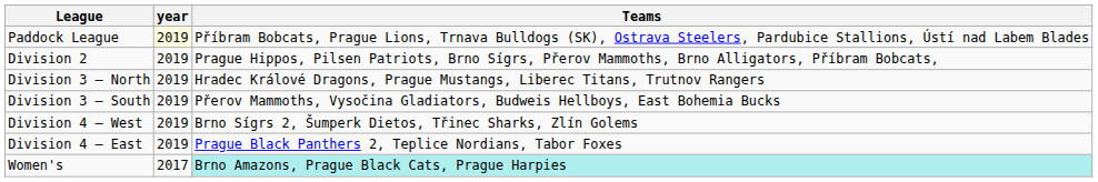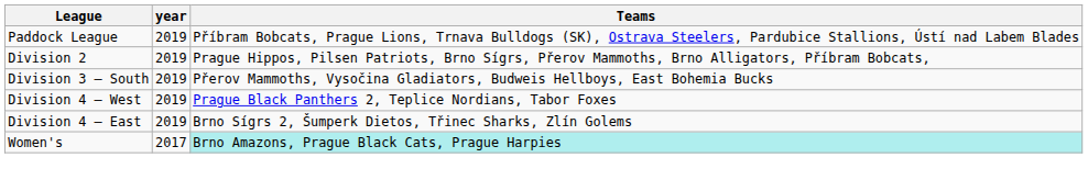Paddock League | year: lightyellow background -> no background
- row: Division 3 – North | 2019 | Hradec Králové Dragons, Prague Mustangs, Liberec Titans, Trutnov Rangers
Division 4 – West | Teams: Brno Sígrs 2, Šumperk Dietos, Třinec Sharks, Zlín Golems -> Prague Black Panthers 2, Teplice Nordians, Tabor Foxes
Division 4 – East | Teams: Prague Black Panthers 2, Teplice Nordians, Tabor Foxes -> Brno Sígrs 2, Šumperk Dietos, Třinec Sharks, Zlín Golems
